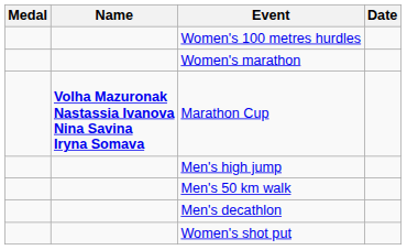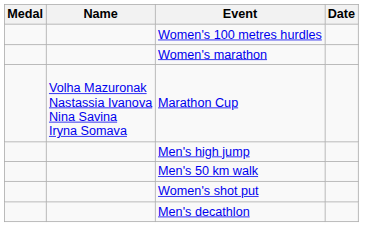Marathon Cup | Name: bold -> normal
rows swapped: Women's shot put <-> Men's decathlon
